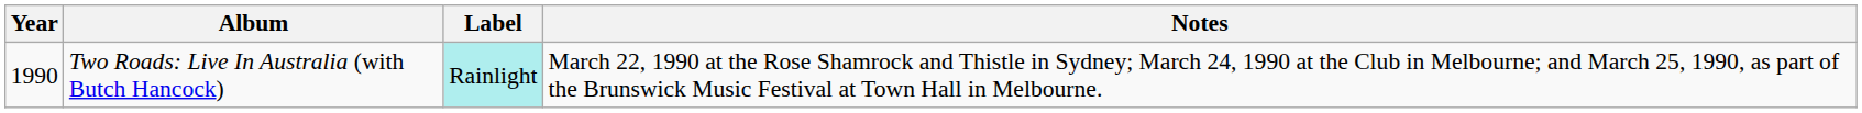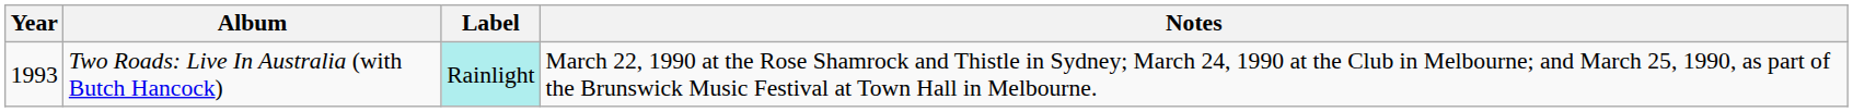Two Roads: Live In Australia (with Butch Hancock) | Year: 1990 -> 1993
